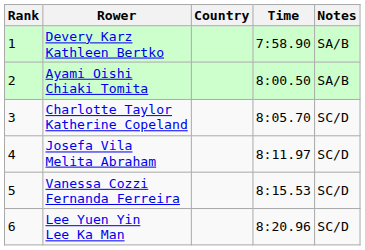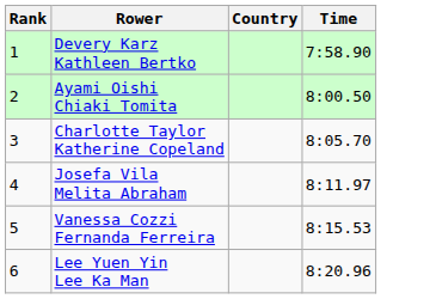- column: Notes | SA/B | SA/B | SC/D | SC/D | SC/D | SC/D
